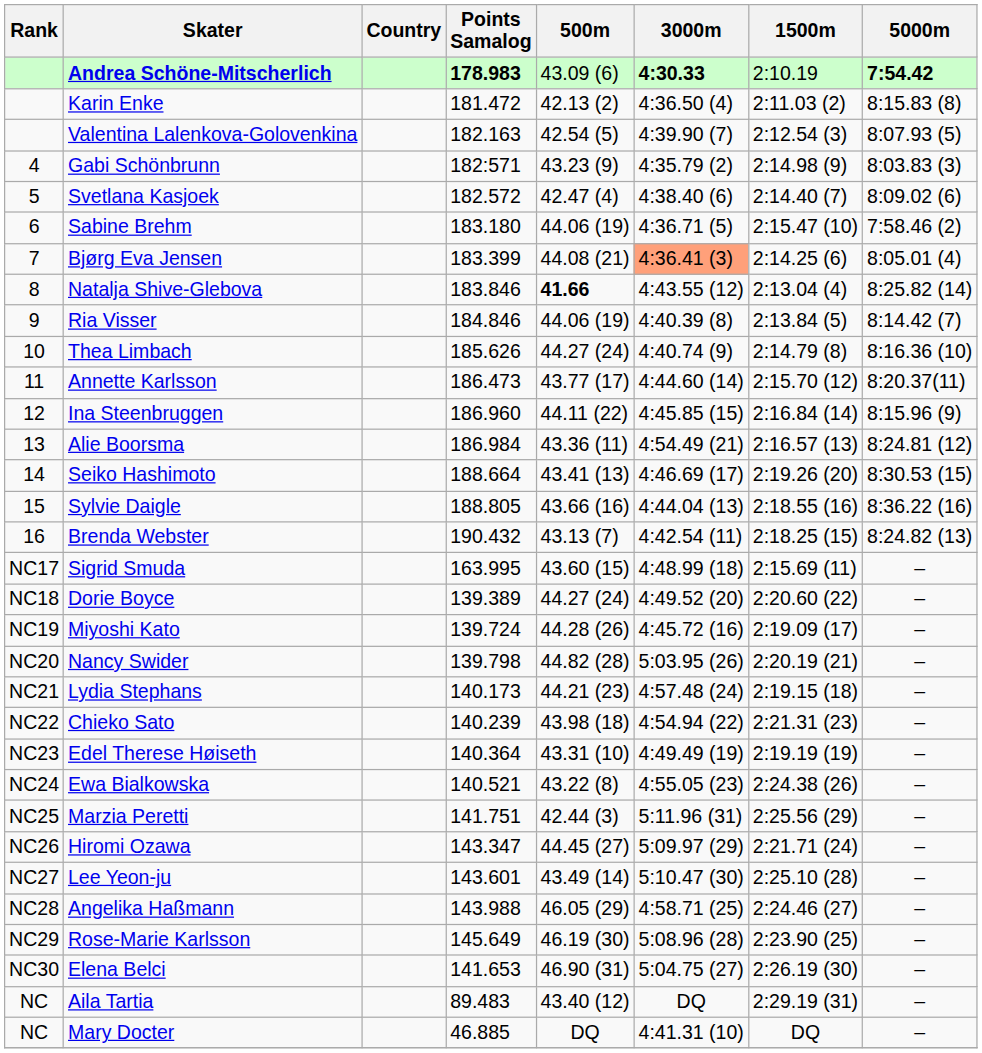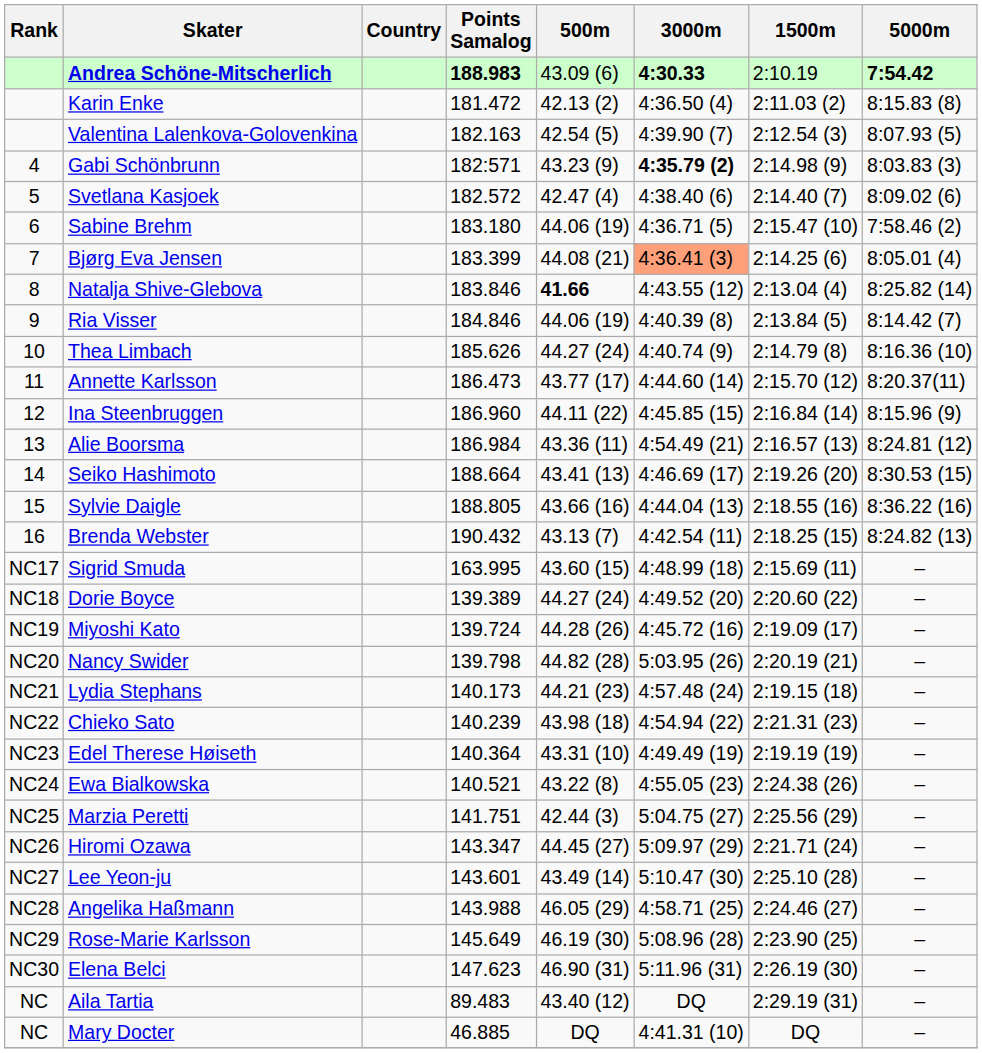Andrea Schöne-Mitscherlich | Points Samalog: 178.983 -> 188.983
Gabi Schönbrunn | 3000m: normal -> bold
Marzia Peretti | 3000m: 5:11.96 (31) -> 5:04.75 (27)
Elena Belci | Points Samalog: 141.653 -> 147.623
Elena Belci | 3000m: 5:04.75 (27) -> 5:11.96 (31)
